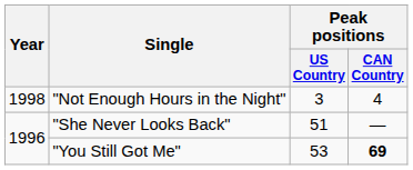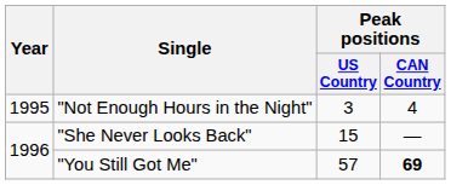"Not Enough Hours in the Night" | Year: 1998 -> 1995
"She Never Looks Back" | Peak positions / US Country: 51 -> 15
"You Still Got Me" | Peak positions / US Country: 53 -> 57
